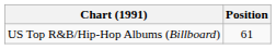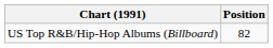US Top R&B/Hip-Hop Albums (Billboard) | Position: 61 -> 82
